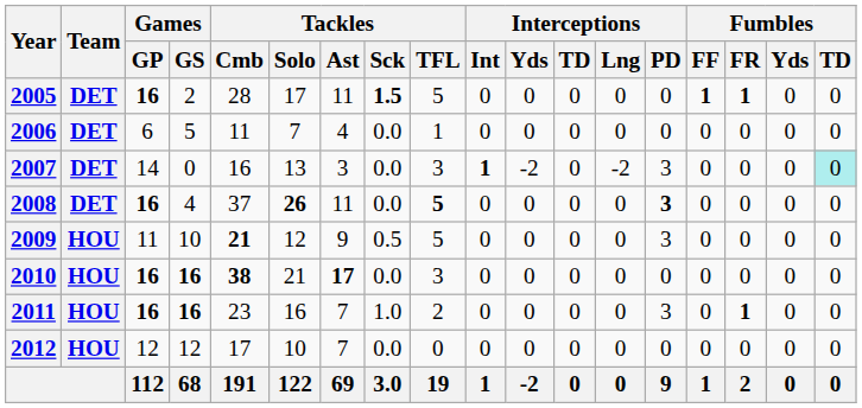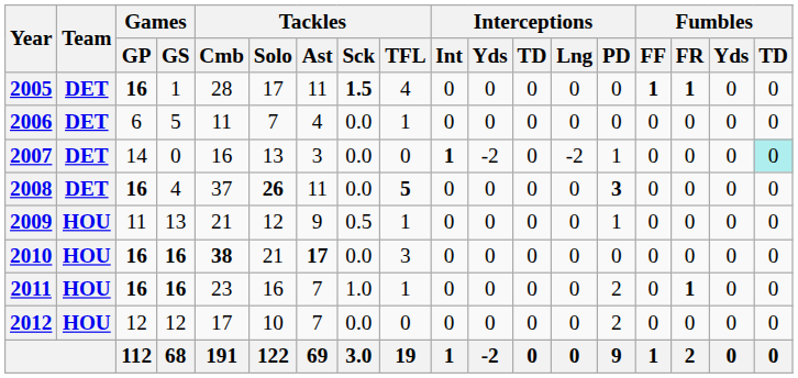2005 | Games / GS: 2 -> 1
2005 | Tackles / TFL: 5 -> 4
2007 | Tackles / TFL: 3 -> 0
2007 | Interceptions / PD: 3 -> 1
2009 | Games / GS: 10 -> 13
2009 | Tackles / Cmb: bold -> normal
2009 | Tackles / TFL: 5 -> 1
2009 | Interceptions / PD: 3 -> 1
2011 | Tackles / TFL: 2 -> 1
2011 | Interceptions / PD: 3 -> 2
2012 | Interceptions / PD: 0 -> 2
